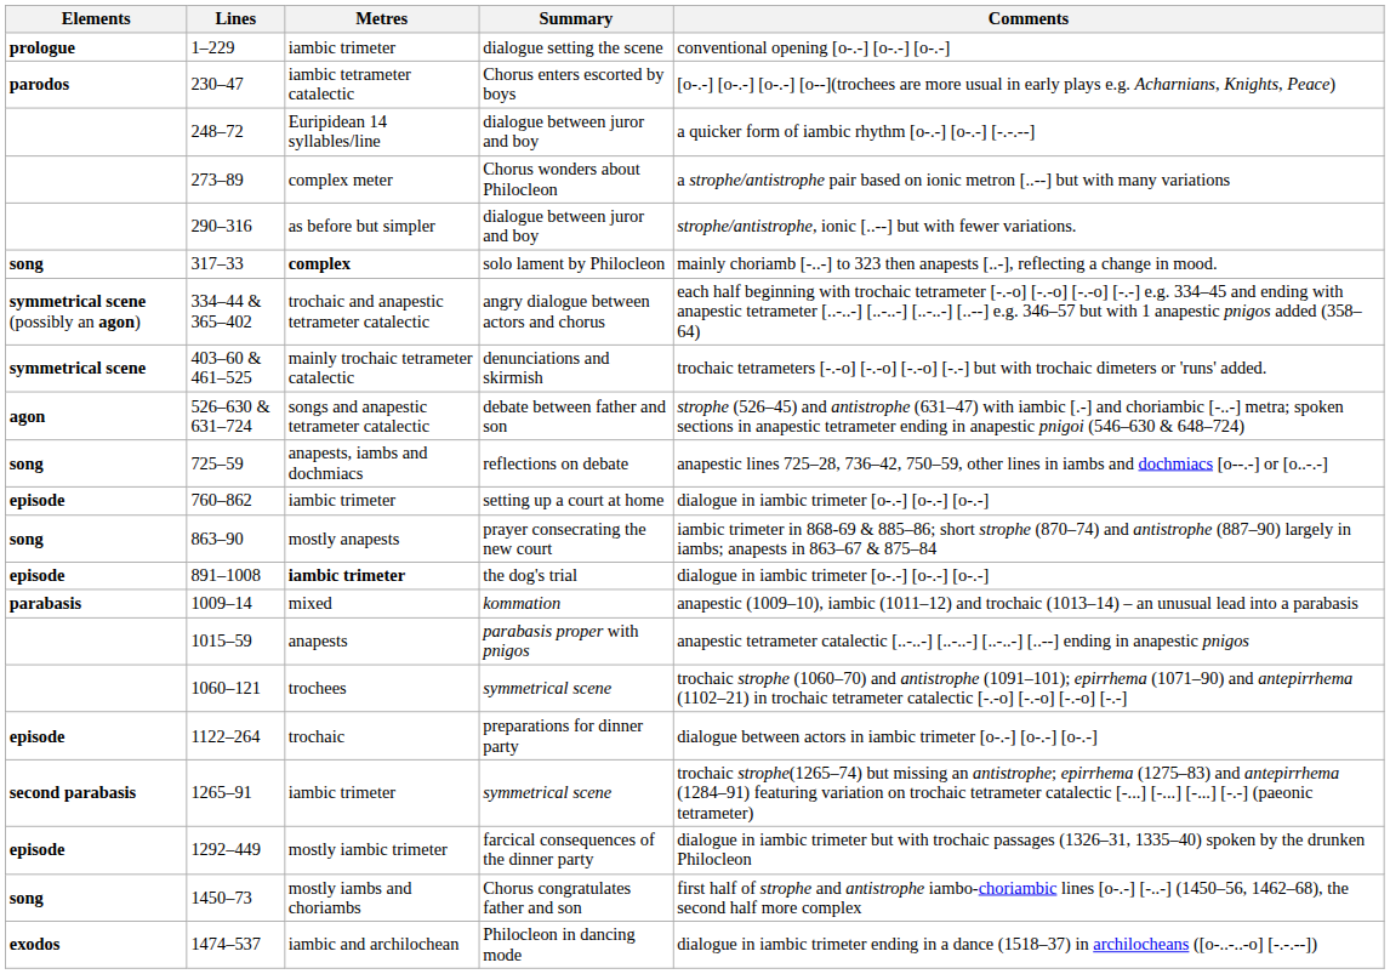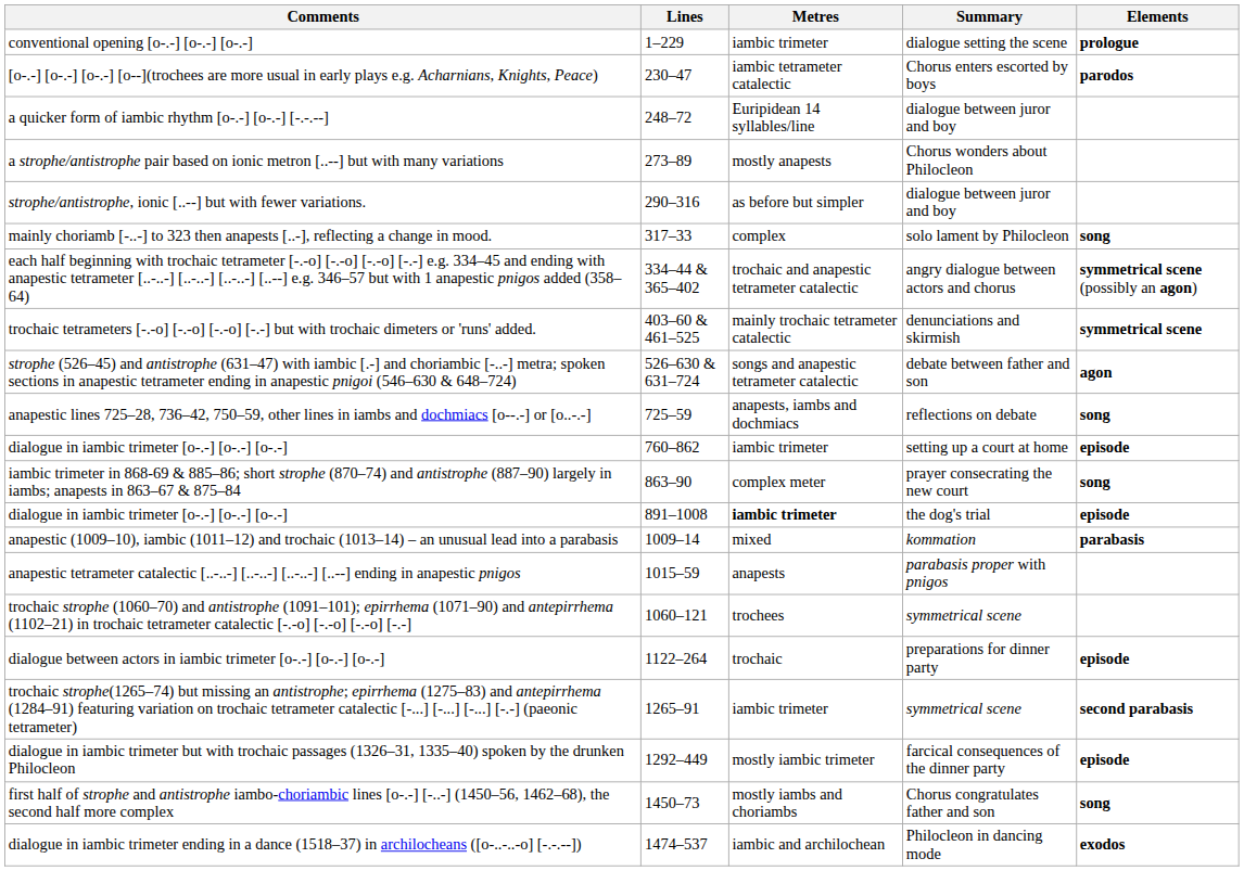columns swapped: Elements <-> Comments
Chorus wonders about Philocleon | Metres: complex meter -> mostly anapests
solo lament by Philocleon | Metres: bold -> normal
prayer consecrating the new court | Metres: mostly anapests -> complex meter
